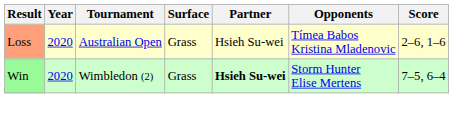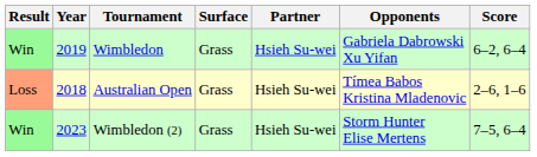+ row: Win | 2019 | Wimbledon | Grass | Hsieh Su-wei | Gabriela Dabrowski Xu Yifan | 6–2, 6–4
Australian Open | Year: 2020 -> 2018
Wimbledon (2) | Year: 2020 -> 2023
Wimbledon (2) | Partner: bold -> normal
